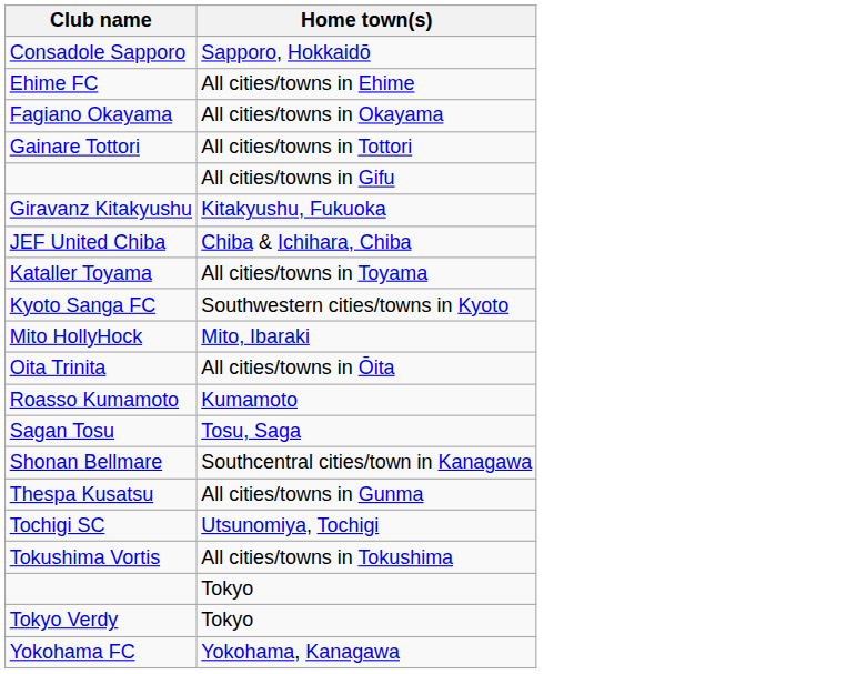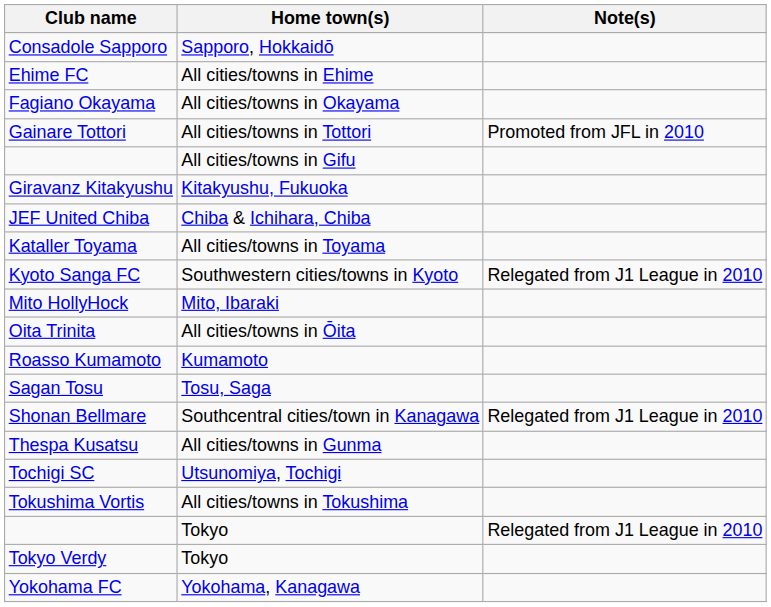+ column: Note(s) | Promoted from JFL in 2010 | Relegated from J1 League in 2010 | Relegated from J1 League in 2010 | Relegated from J1 League in 2010
